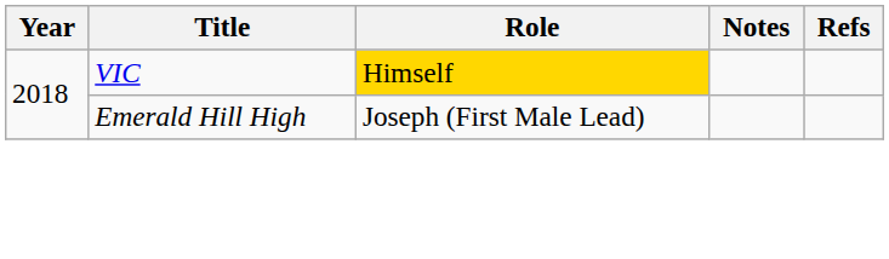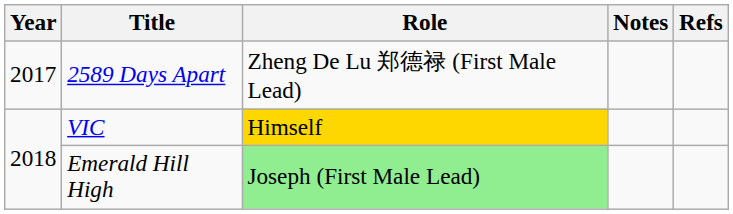+ row: 2017 | 2589 Days Apart | Zheng De Lu 郑德禄 (First Male Lead)
Emerald Hill High | Role: no background -> lightgreen background
